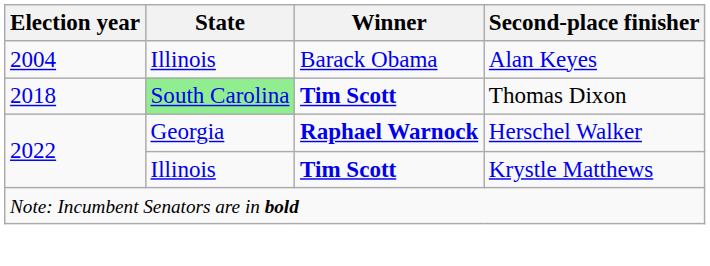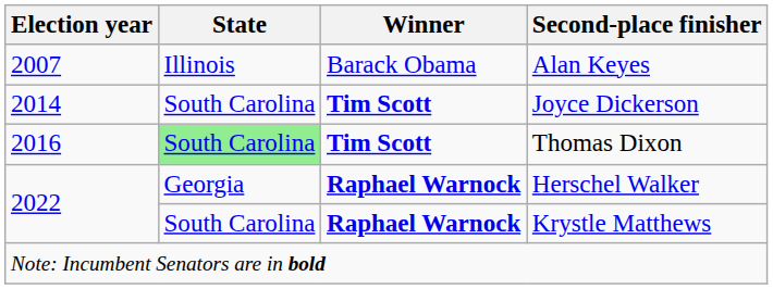Alan Keyes | Election year: 2004 -> 2007
+ row: 2014 | South Carolina | Tim Scott | Joyce Dickerson
Thomas Dixon | Election year: 2018 -> 2016
Krystle Matthews | State: Illinois -> South Carolina
Krystle Matthews | Winner: Tim Scott -> Raphael Warnock
